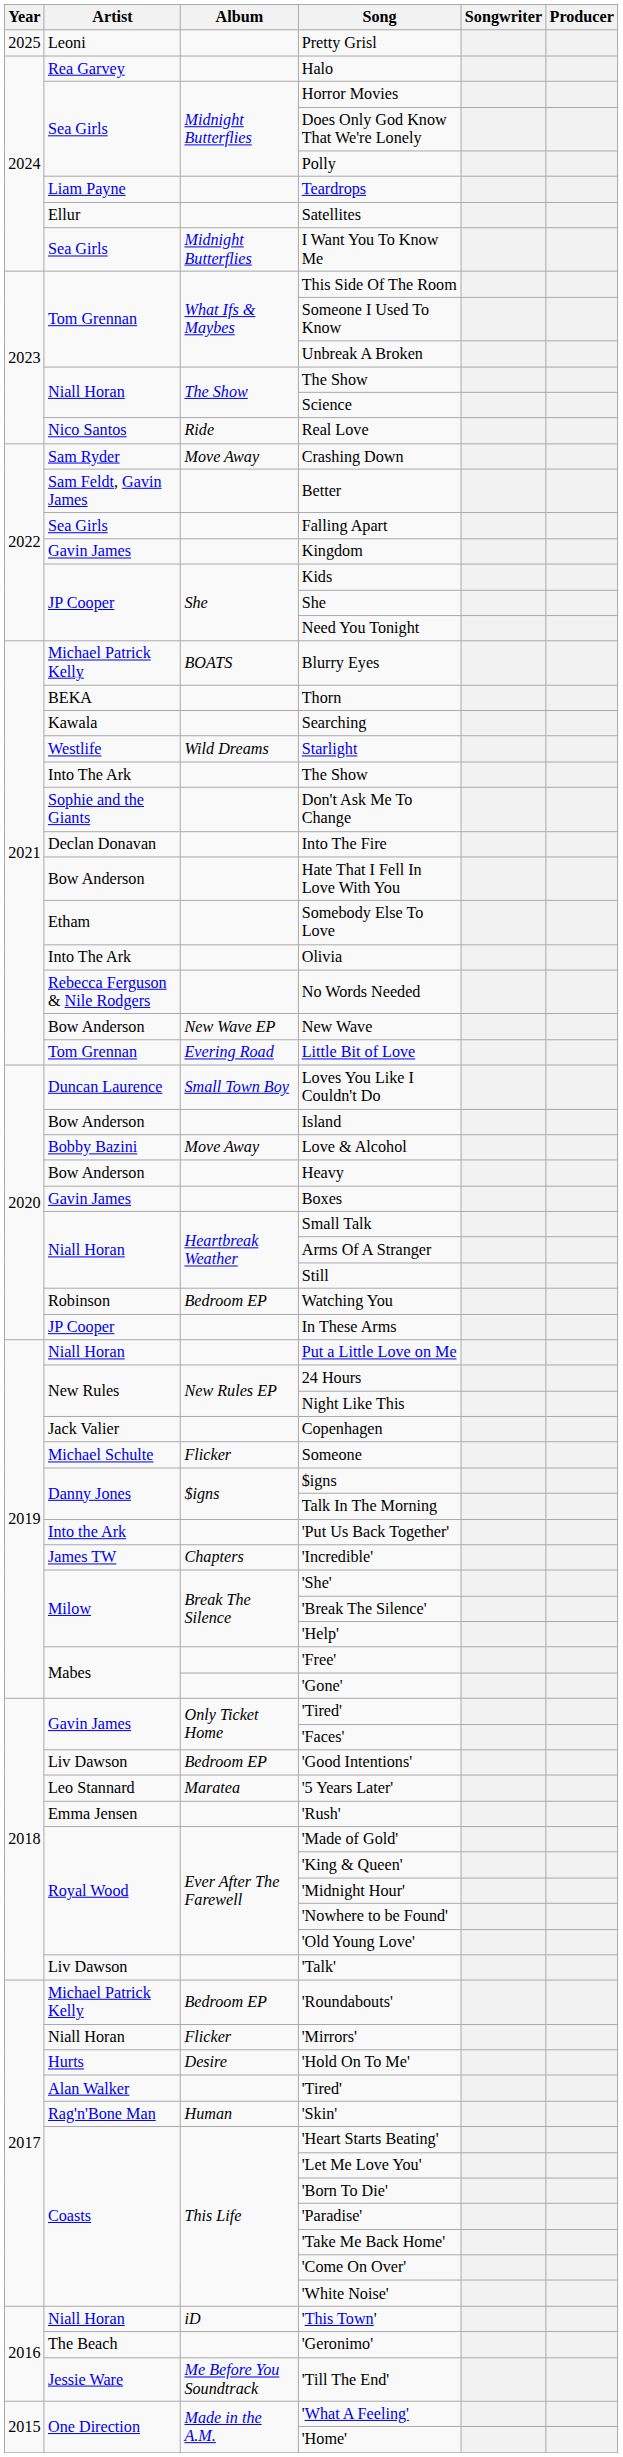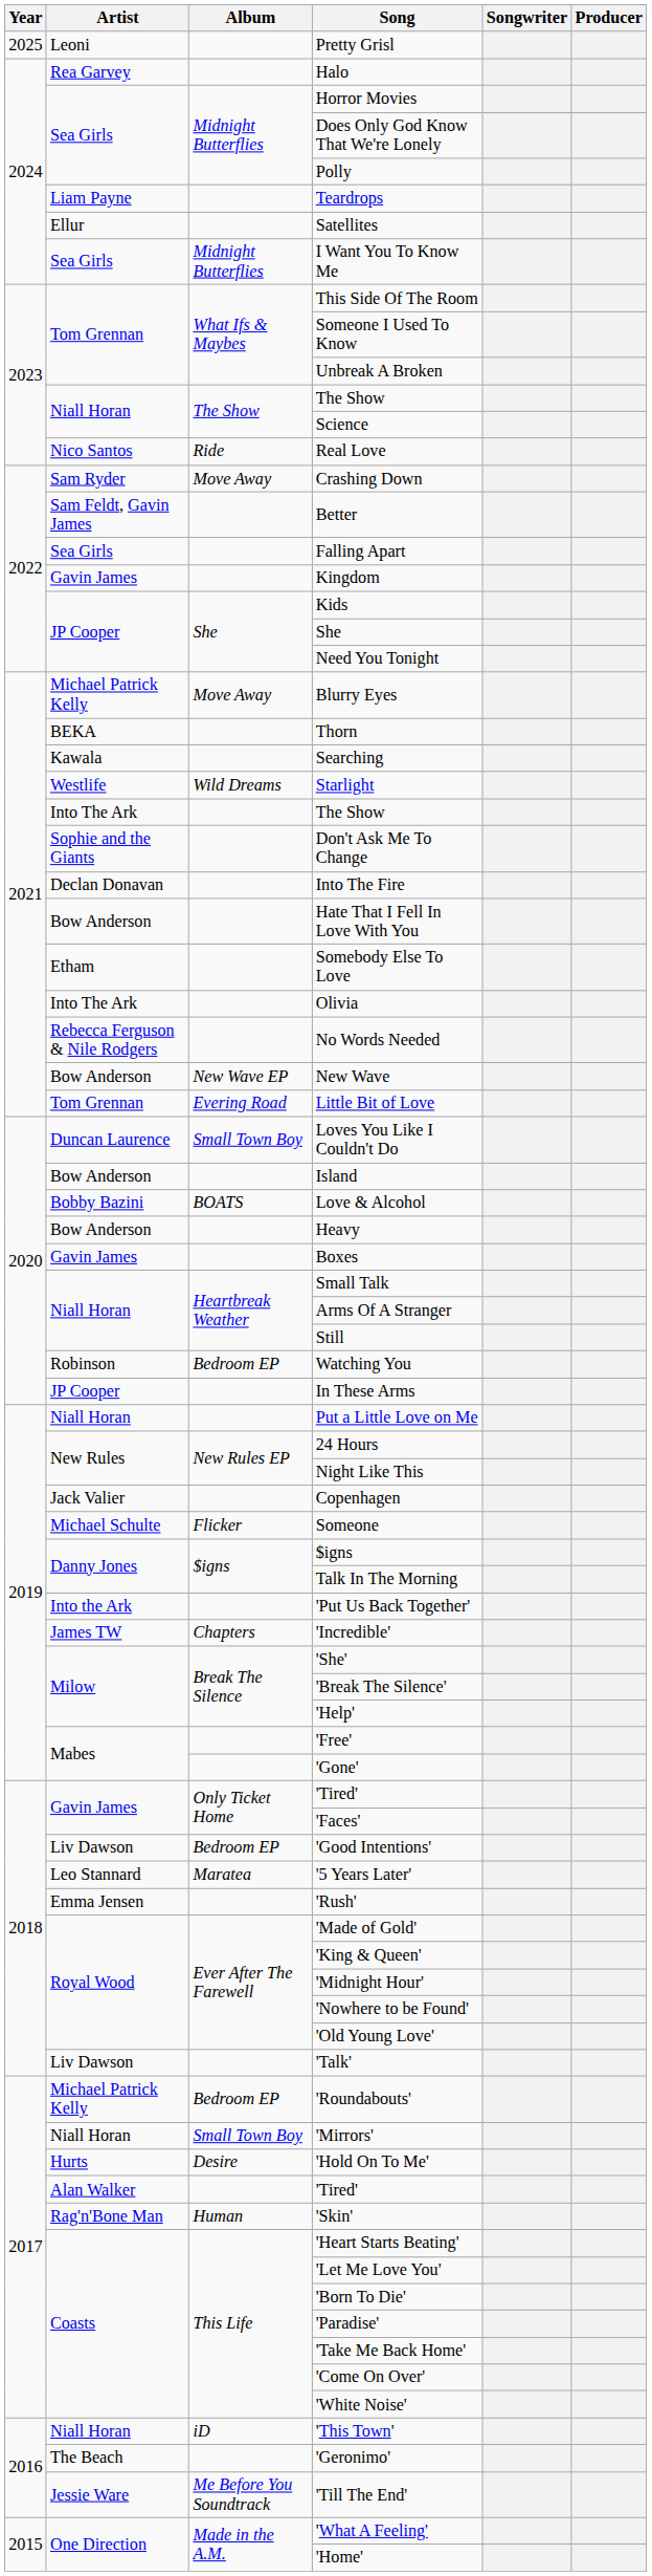Blurry Eyes | Album: BOATS -> Move Away
Love & Alcohol | Album: Move Away -> BOATS
'Mirrors' | Album: Flicker -> Small Town Boy
